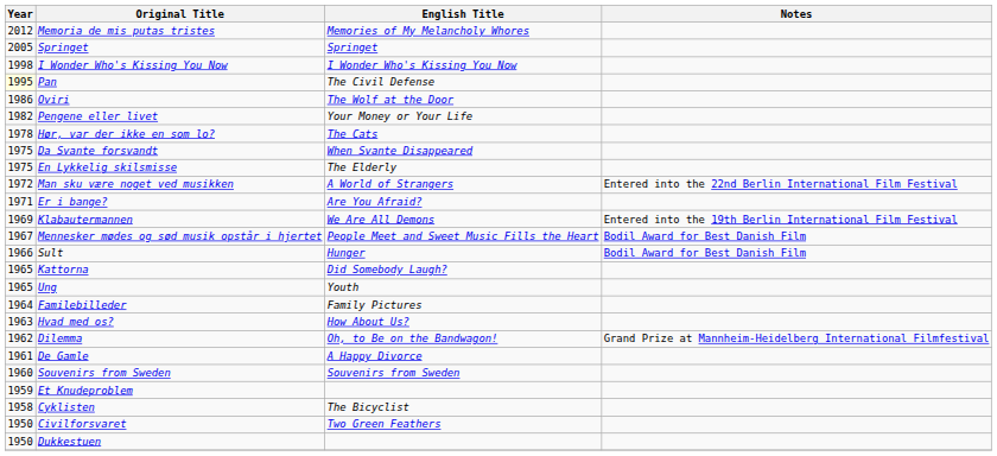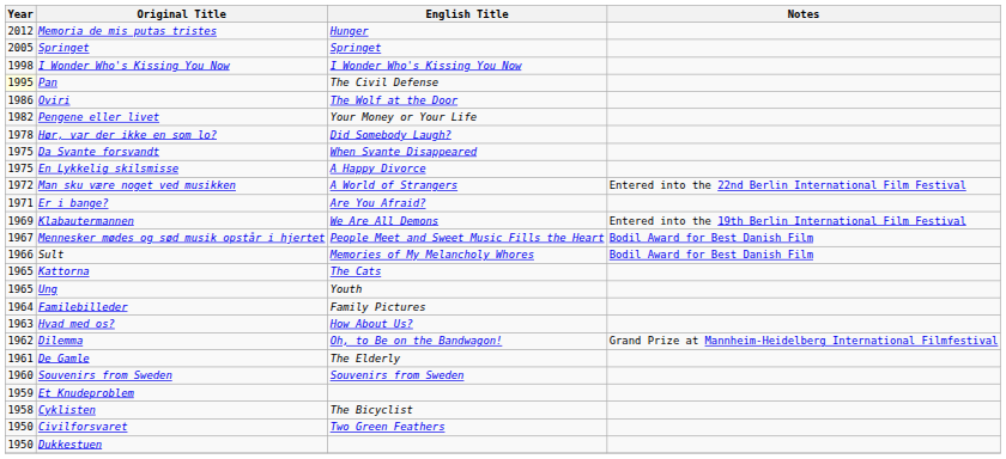Memoria de mis putas tristes | English Title: Memories of My Melancholy Whores -> Hunger
Hør, var der ikke en som lo? | English Title: The Cats -> Did Somebody Laugh?
En Lykkelig skilsmisse | English Title: The Elderly -> A Happy Divorce
Sult | English Title: Hunger -> Memories of My Melancholy Whores
Kattorna | English Title: Did Somebody Laugh? -> The Cats
De Gamle | English Title: A Happy Divorce -> The Elderly
